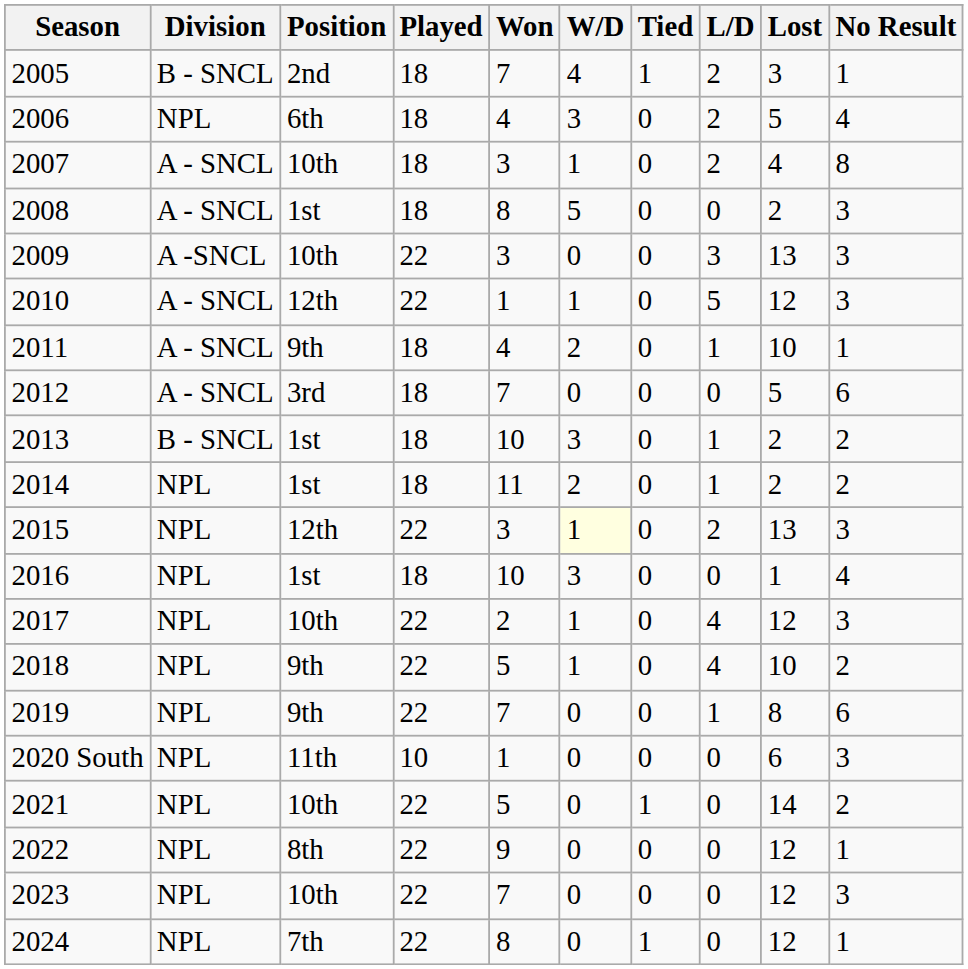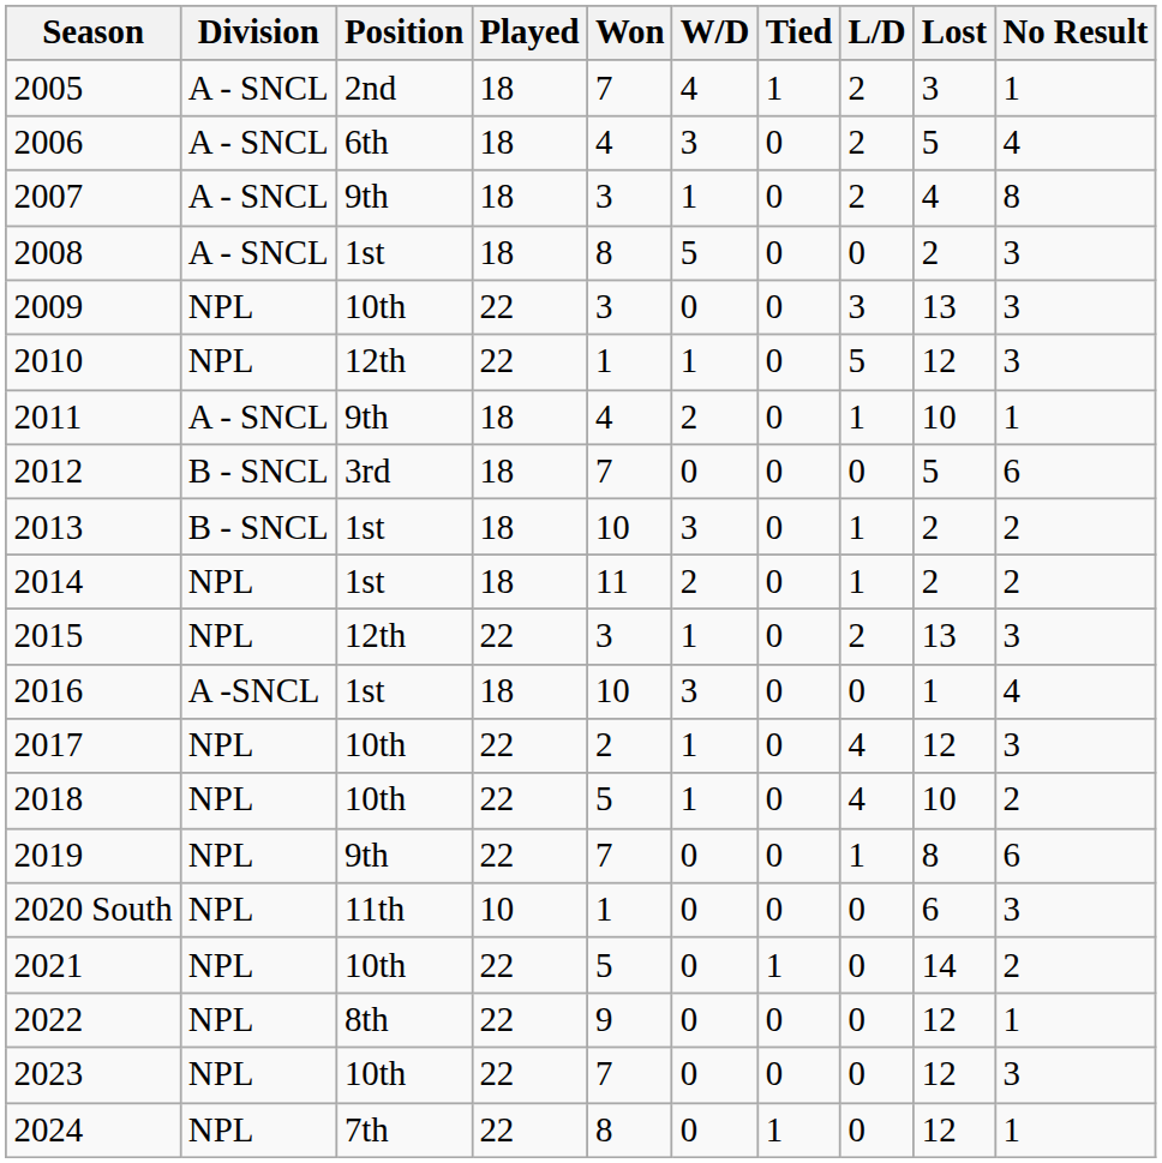2005 | Division: B - SNCL -> A - SNCL
2006 | Division: NPL -> A - SNCL
2007 | Position: 10th -> 9th
2009 | Division: A -SNCL -> NPL
2010 | Division: A - SNCL -> NPL
2012 | Division: A - SNCL -> B - SNCL
2015 | W/D: lightyellow background -> no background
2016 | Division: NPL -> A -SNCL
2018 | Position: 9th -> 10th
